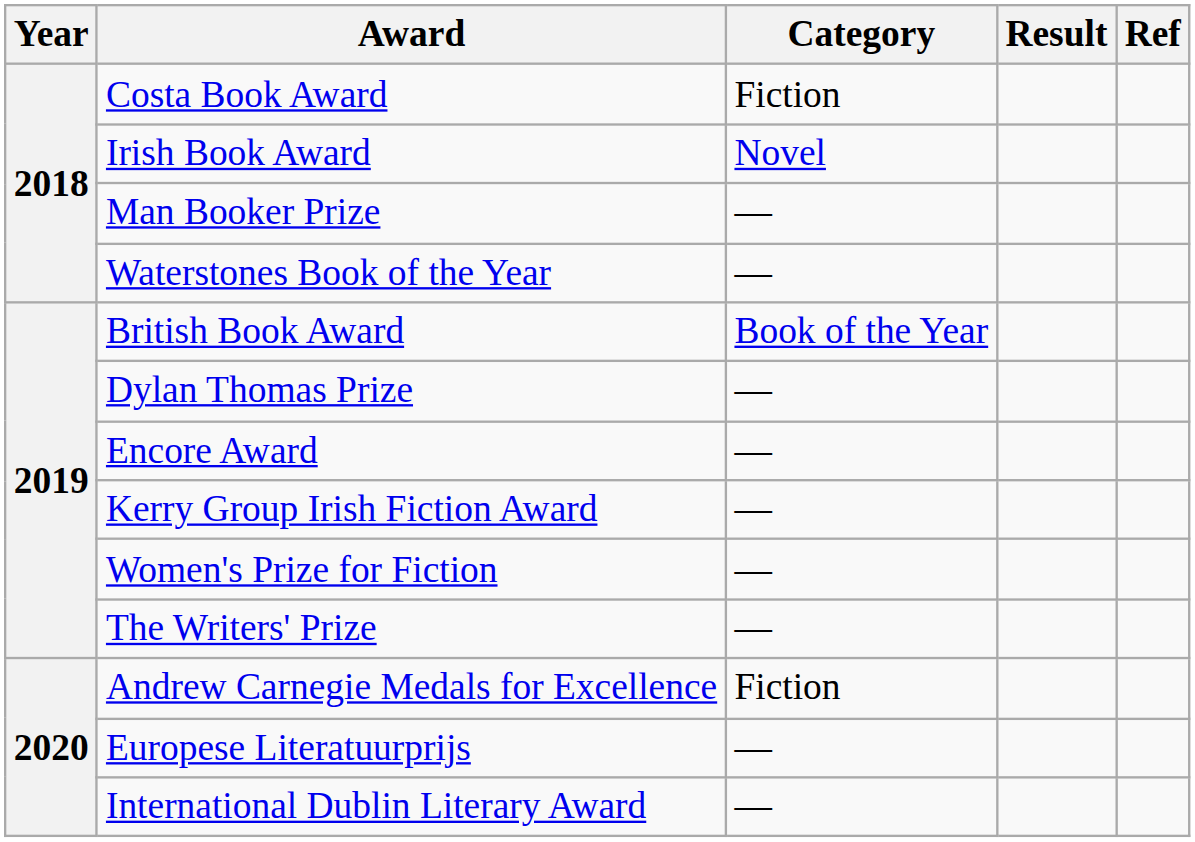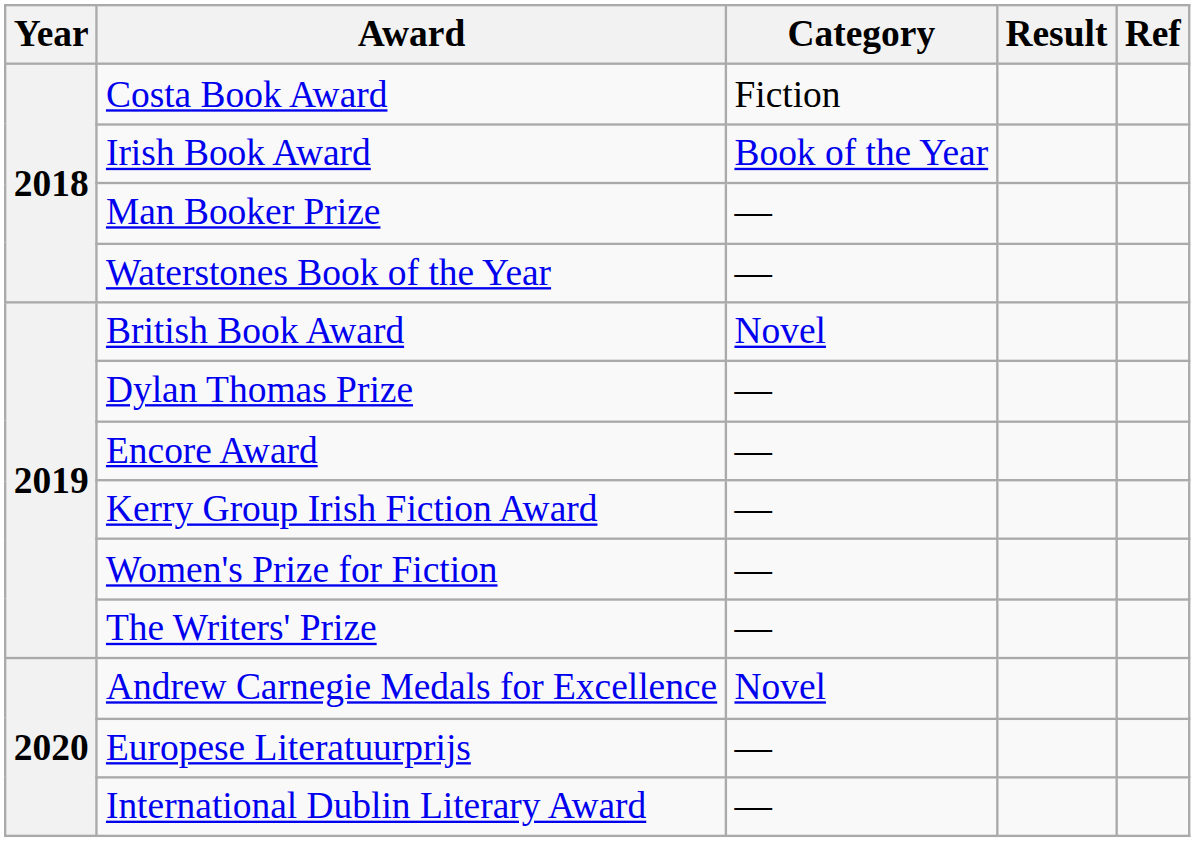Irish Book Award | Category: Novel -> Book of the Year
British Book Award | Category: Book of the Year -> Novel
Andrew Carnegie Medals for Excellence | Category: Fiction -> Novel
